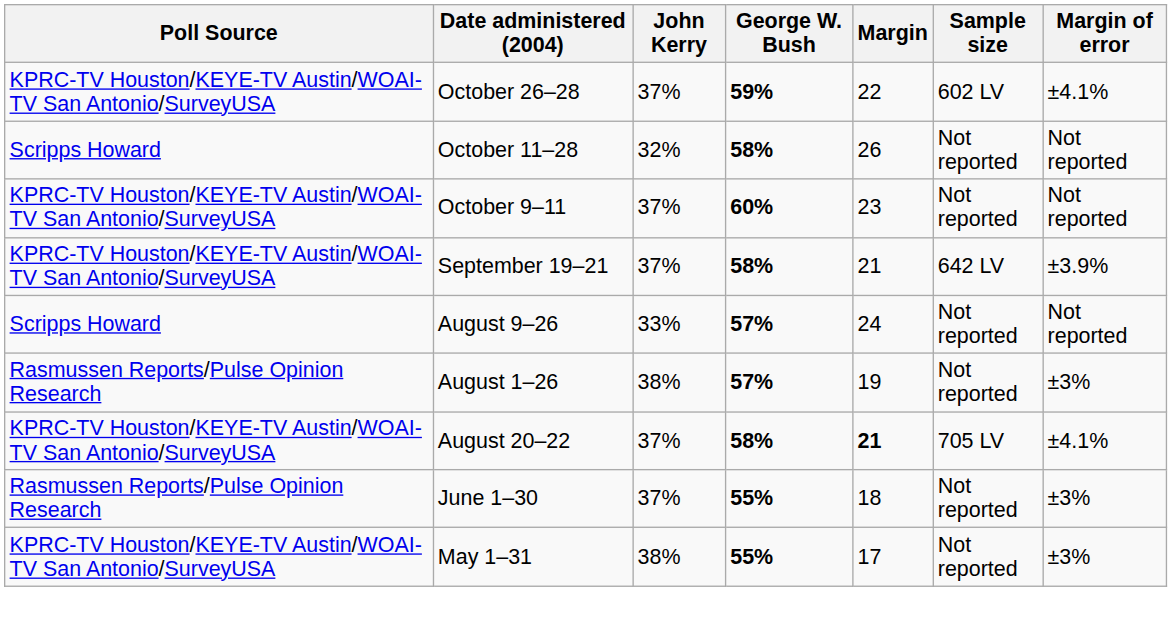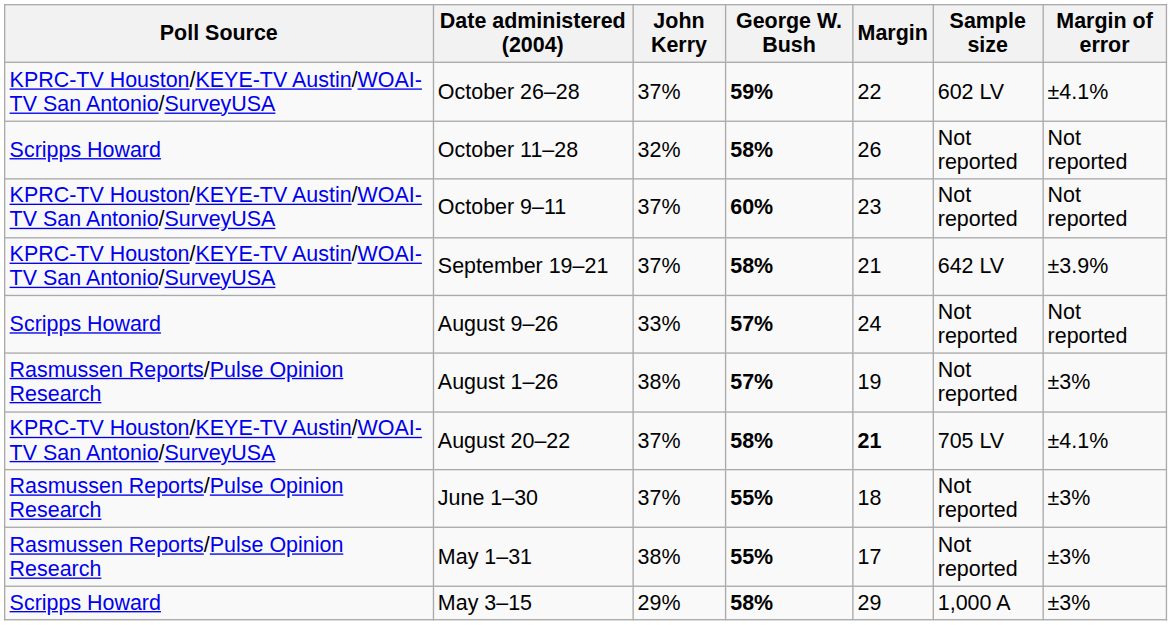May 1–31 | Poll Source: KPRC-TV Houston/KEYE-TV Austin/WOAI-TV San Antonio/SurveyUSA -> Rasmussen Reports/Pulse Opinion Research
+ row: Scripps Howard | May 3–15 | 29% | 58% | 29 | 1,000 A | ±3%
